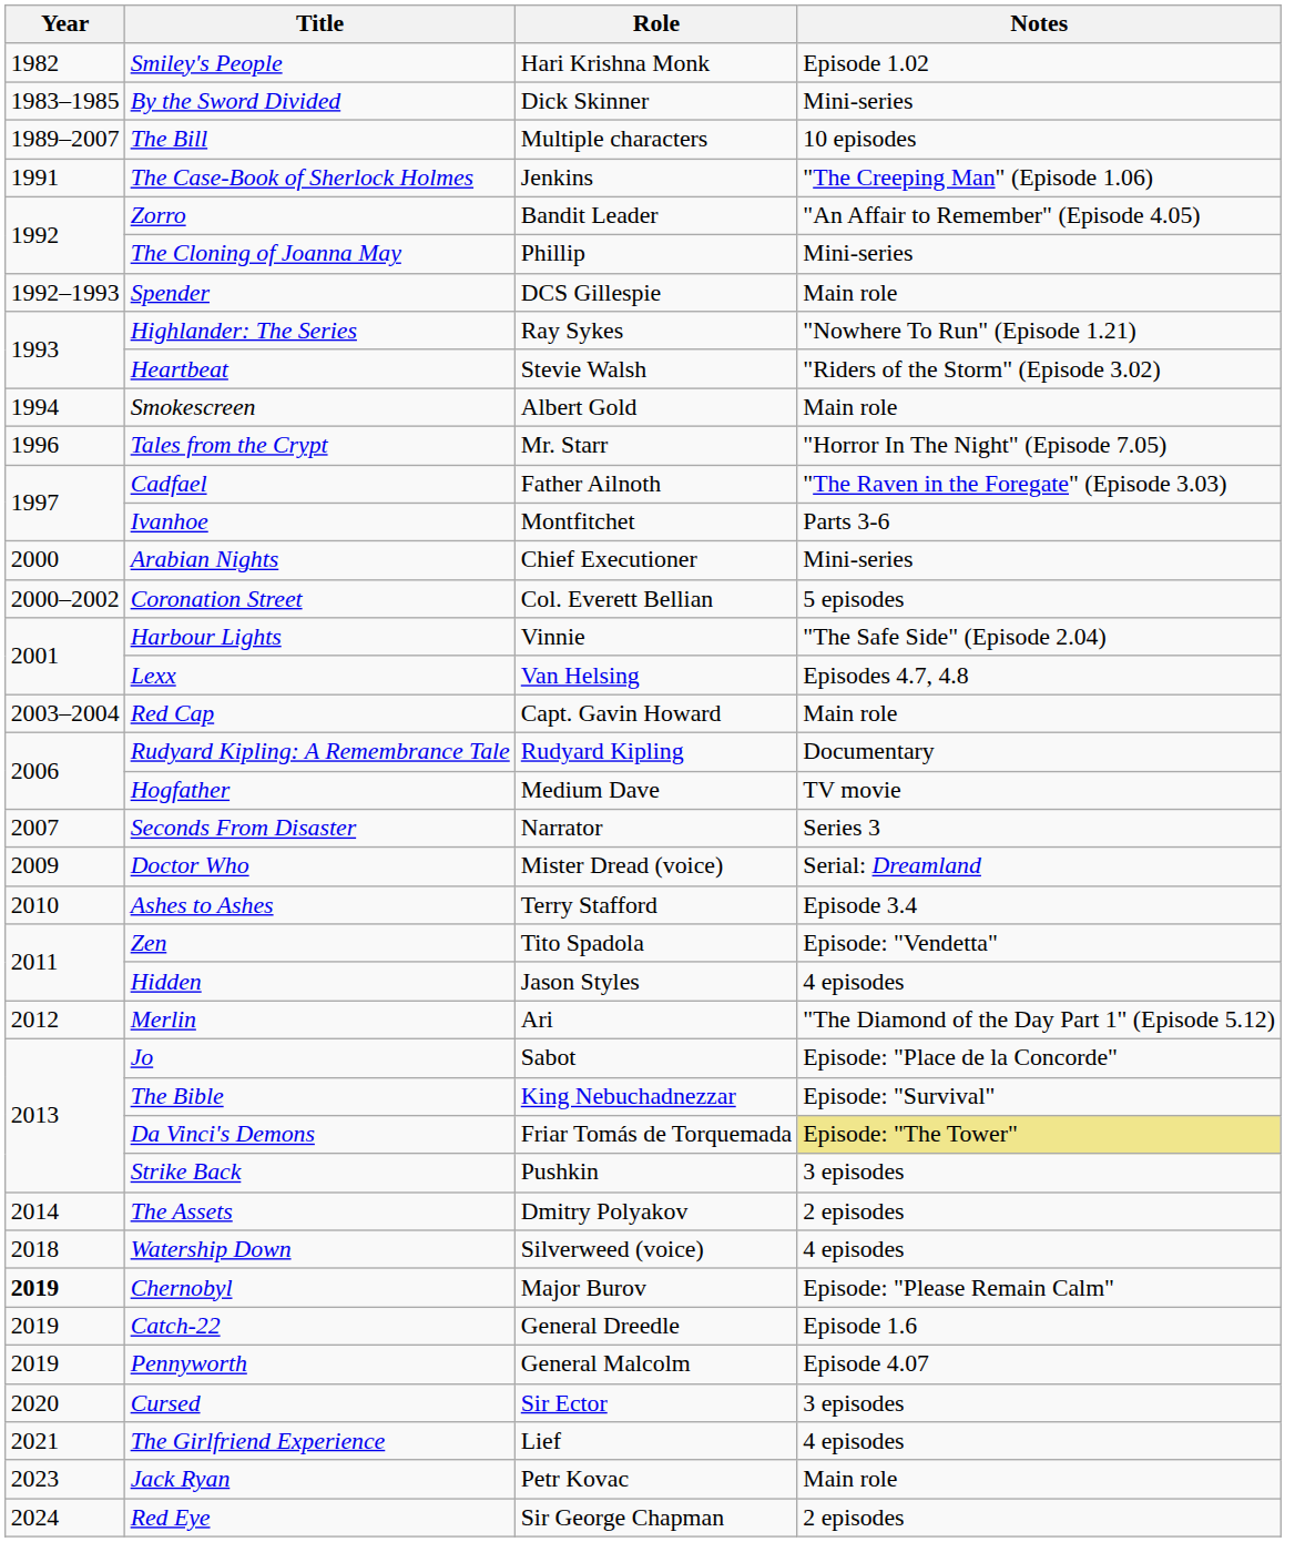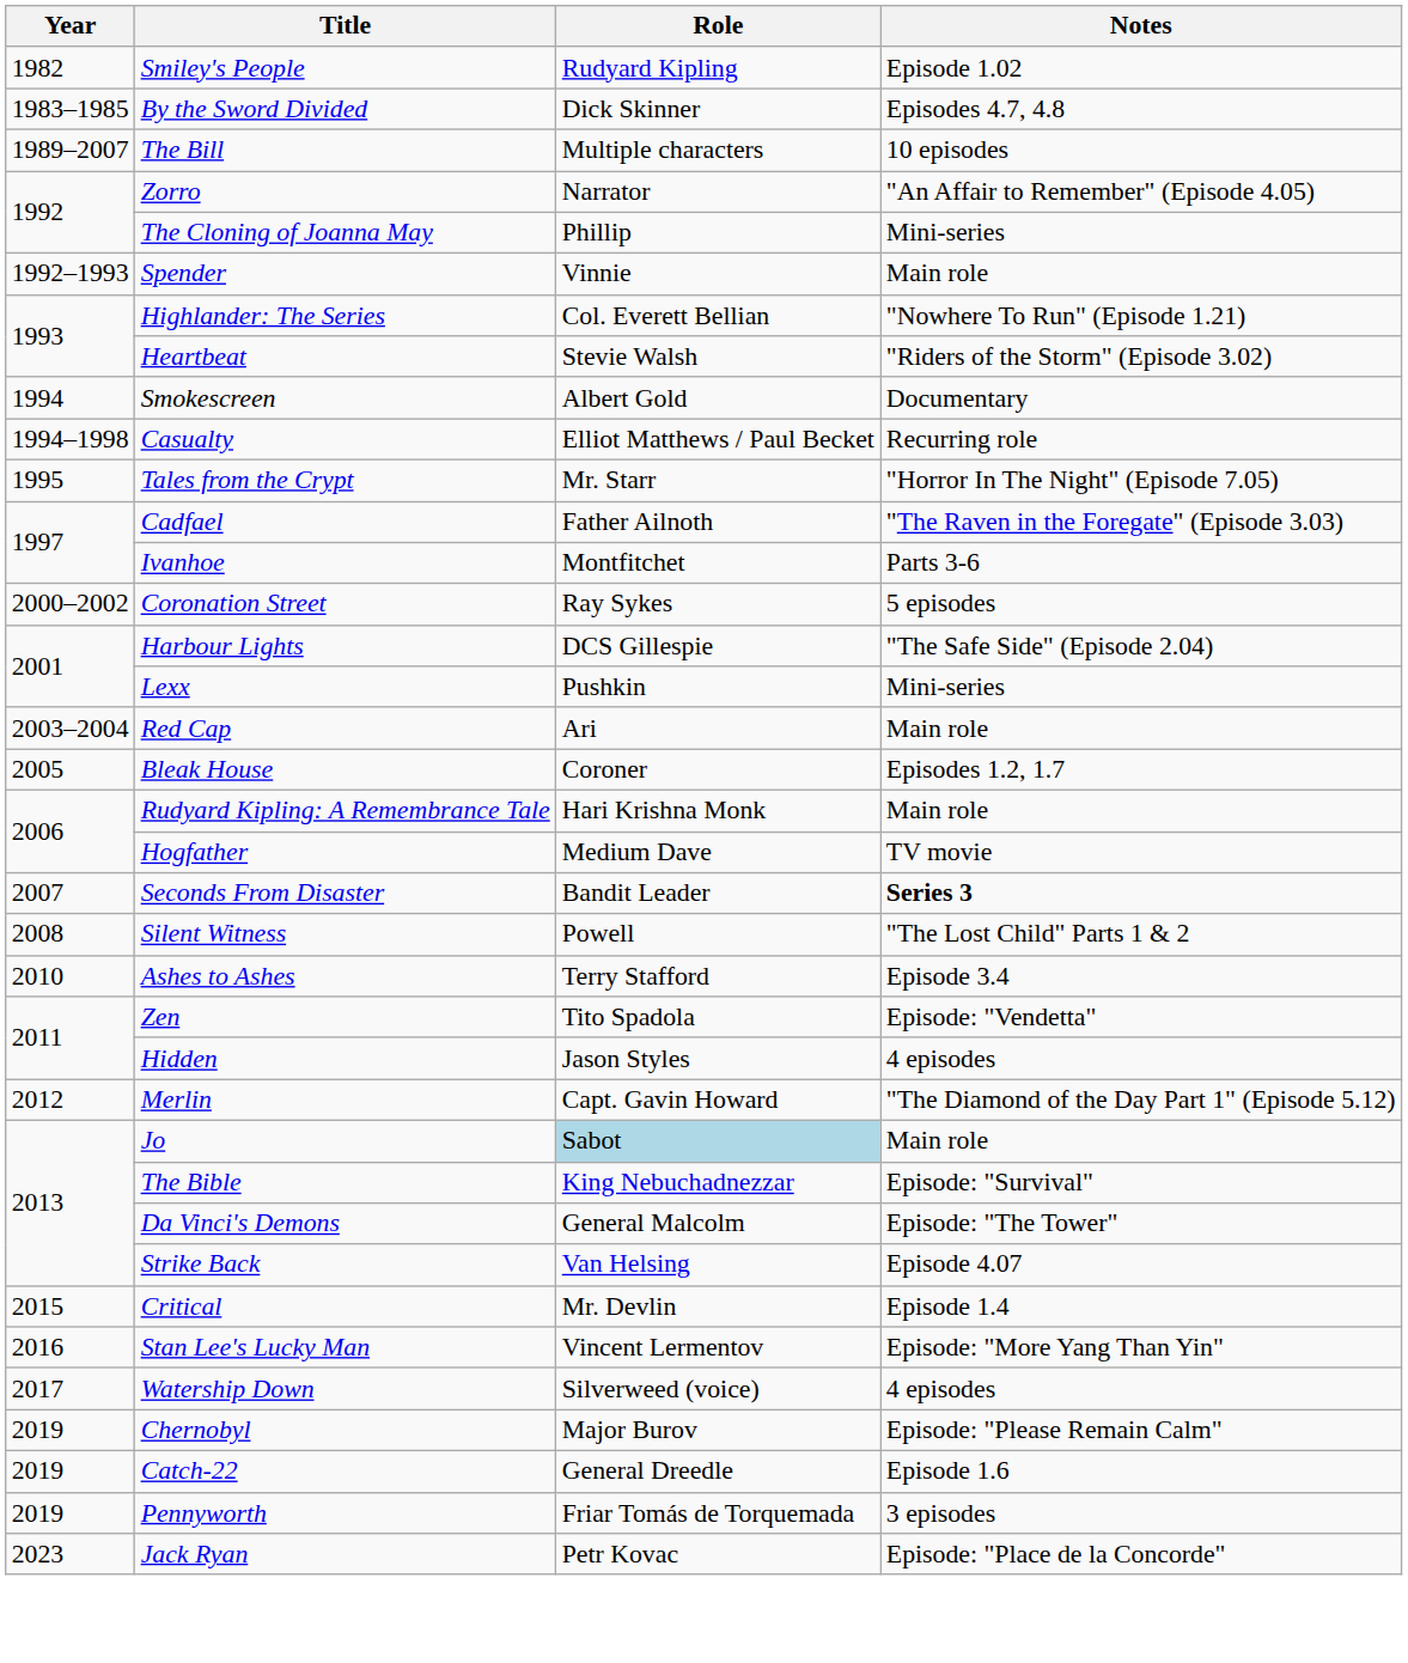Smiley's People | Role: Hari Krishna Monk -> Rudyard Kipling
By the Sword Divided | Notes: Mini-series -> Episodes 4.7, 4.8
- row: 1991 | The Case-Book of Sherlock Holmes | Jenkins | "The Creeping Man" (Episode 1.06)
Zorro | Role: Bandit Leader -> Narrator
Spender | Role: DCS Gillespie -> Vinnie
Highlander: The Series | Role: Ray Sykes -> Col. Everett Bellian
Smokescreen | Notes: Main role -> Documentary
+ row: 1994–1998 | Casualty | Elliot Matthews / Paul Becket | Recurring role
Tales from the Crypt | Year: 1996 -> 1995
- row: 2000 | Arabian Nights | Chief Executioner | Mini-series
Coronation Street | Role: Col. Everett Bellian -> Ray Sykes
Harbour Lights | Role: Vinnie -> DCS Gillespie
Lexx | Role: Van Helsing -> Pushkin
Lexx | Notes: Episodes 4.7, 4.8 -> Mini-series
Red Cap | Role: Capt. Gavin Howard -> Ari
+ row: 2005 | Bleak House | Coroner | Episodes 1.2, 1.7
Rudyard Kipling: A Remembrance Tale | Role: Rudyard Kipling -> Hari Krishna Monk
Rudyard Kipling: A Remembrance Tale | Notes: Documentary -> Main role
Seconds From Disaster | Role: Narrator -> Bandit Leader
Seconds From Disaster | Notes: normal -> bold
+ row: 2008 | Silent Witness | Powell | "The Lost Child" Parts 1 & 2
- row: 2009 | Doctor Who | Mister Dread (voice) | Serial: Dreamland
Merlin | Role: Ari -> Capt. Gavin Howard
Jo | Role: no background -> lightblue background
Jo | Notes: Episode: "Place de la Concorde" -> Main role
Da Vinci's Demons | Role: Friar Tomás de Torquemada -> General Malcolm
Da Vinci's Demons | Notes: khaki background -> no background
Strike Back | Role: Pushkin -> Van Helsing
Strike Back | Notes: 3 episodes -> Episode 4.07
- row: 2014 | The Assets | Dmitry Polyakov | 2 episodes
+ row: 2015 | Critical | Mr. Devlin | Episode 1.4
+ row: 2016 | Stan Lee's Lucky Man | Vincent Lermentov | Episode: "More Yang Than Yin"
Watership Down | Year: 2018 -> 2017
Chernobyl | Year: bold -> normal
Pennyworth | Role: General Malcolm -> Friar Tomás de Torquemada
Pennyworth | Notes: Episode 4.07 -> 3 episodes
- row: 2020 | Cursed | Sir Ector | 3 episodes
- row: 2021 | The Girlfriend Experience | Lief | 4 episodes
Jack Ryan | Notes: Main role -> Episode: "Place de la Concorde"
- row: 2024 | Red Eye | Sir George Chapman | 2 episodes
